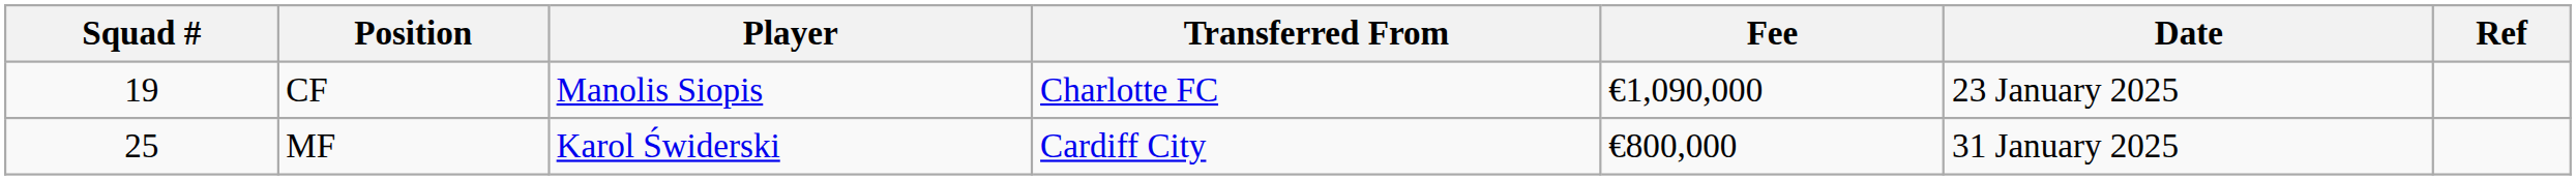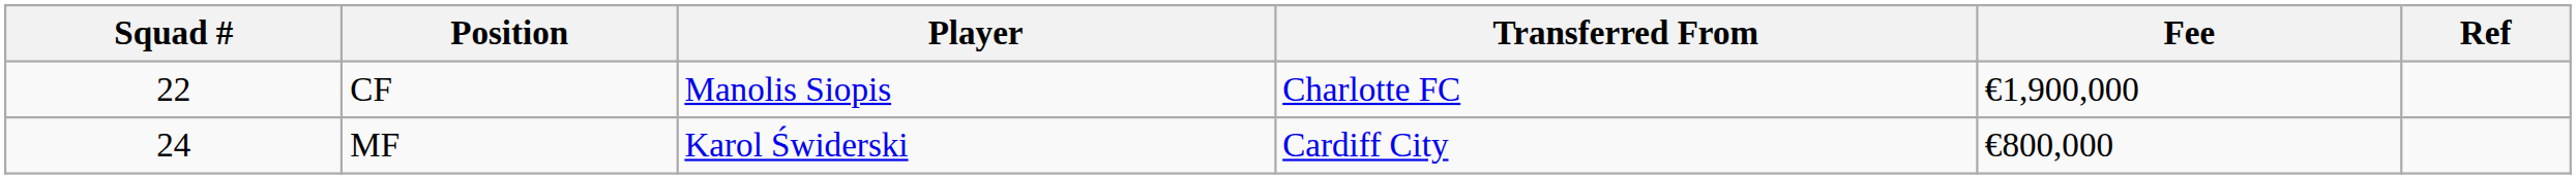- column: Date | 23 January 2025 | 31 January 2025
CF | Squad #: 19 -> 22
CF | Fee: €1,090,000 -> €1,900,000
MF | Squad #: 25 -> 24
